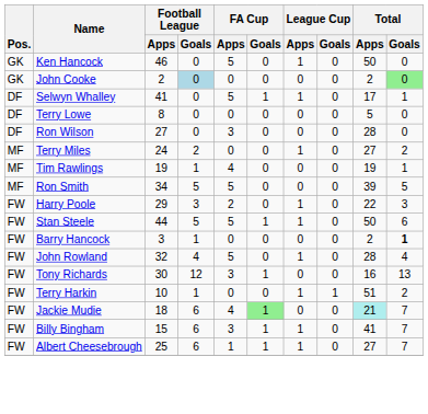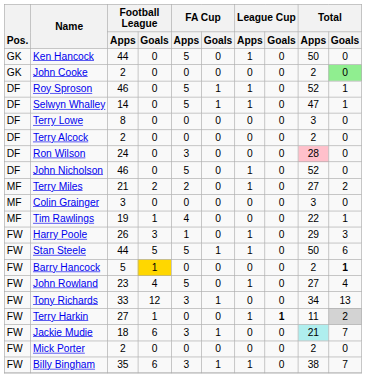Ken Hancock | Football League / Apps: 46 -> 44
John Cooke | Football League / Goals: lightblue background -> no background
+ row: DF | Roy Sproson | 46 | 0 | 5 | 1 | 1 | 0 | 52 | 1
Selwyn Whalley | Football League / Apps: 41 -> 14
Selwyn Whalley | Total / Apps: 17 -> 47
Terry Lowe | Total / Apps: 5 -> 3
+ row: DF | Terry Alcock | 2 | 0 | 0 | 0 | 0 | 0 | 2 | 0
Ron Wilson | Football League / Apps: 27 -> 24
Ron Wilson | Total / Apps: no background -> pink background
+ row: DF | John Nicholson | 46 | 0 | 5 | 0 | 1 | 0 | 52 | 0
Terry Miles | Football League / Apps: 24 -> 21
Terry Miles | FA Cup / Apps: 0 -> 2
+ row: MF | Colin Grainger | 3 | 0 | 0 | 0 | 0 | 0 | 3 | 0
Tim Rawlings | Total / Apps: 19 -> 22
- row: MF | Ron Smith | 34 | 5 | 5 | 0 | 0 | 0 | 39 | 5
Harry Poole | Football League / Apps: 29 -> 26
Harry Poole | FA Cup / Apps: 2 -> 1
Harry Poole | Total / Apps: 22 -> 29
Barry Hancock | Football League / Apps: 3 -> 5
Barry Hancock | Football League / Goals: no background -> gold background
John Rowland | Football League / Apps: 32 -> 23
John Rowland | Total / Apps: 28 -> 27
Tony Richards | Football League / Apps: 30 -> 33
Tony Richards | Total / Apps: 16 -> 34
Terry Harkin | Football League / Apps: 10 -> 27
Terry Harkin | League Cup / Goals: normal -> bold
Terry Harkin | Total / Apps: 51 -> 11
Terry Harkin | Total / Goals: no background -> lightgrey background
Jackie Mudie | FA Cup / Apps: 4 -> 3
Jackie Mudie | FA Cup / Goals: lightgreen background -> no background
+ row: FW | Mick Porter | 2 | 0 | 0 | 0 | 0 | 0 | 2 | 0
Billy Bingham | Football League / Apps: 15 -> 35
Billy Bingham | Total / Apps: 41 -> 38
- row: FW | Albert Cheesebrough | 25 | 6 | 1 | 1 | 1 | 0 | 27 | 7
